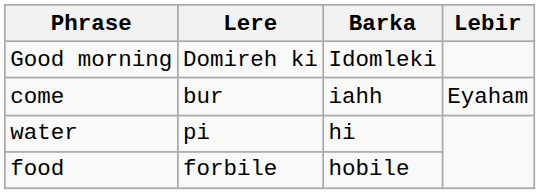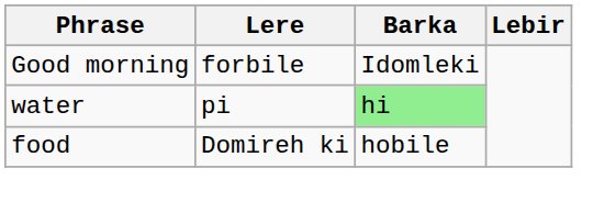Good morning | Lere: Domireh ki -> forbile
- row: come | bur | iahh | Eyaham
water | Barka: no background -> lightgreen background
food | Lere: forbile -> Domireh ki
